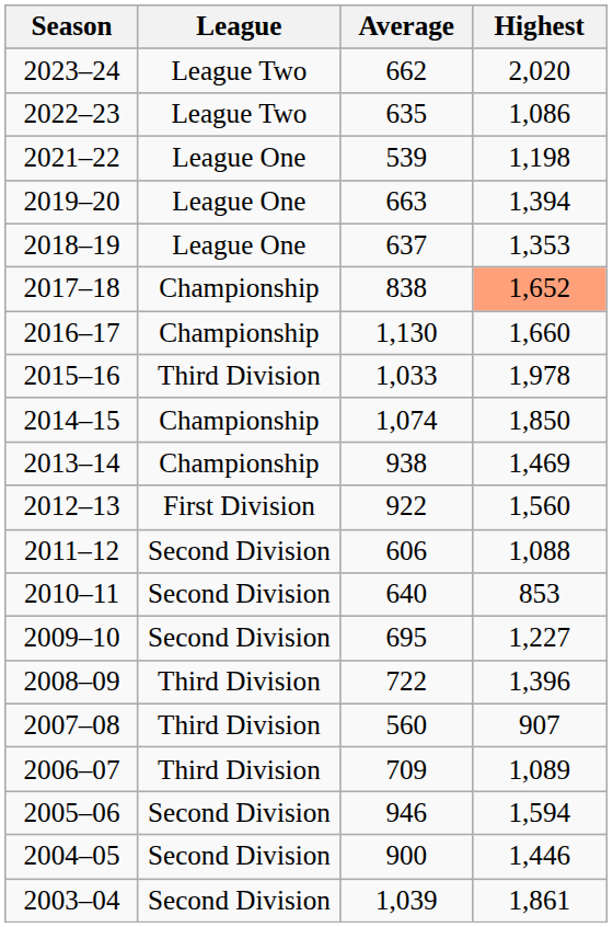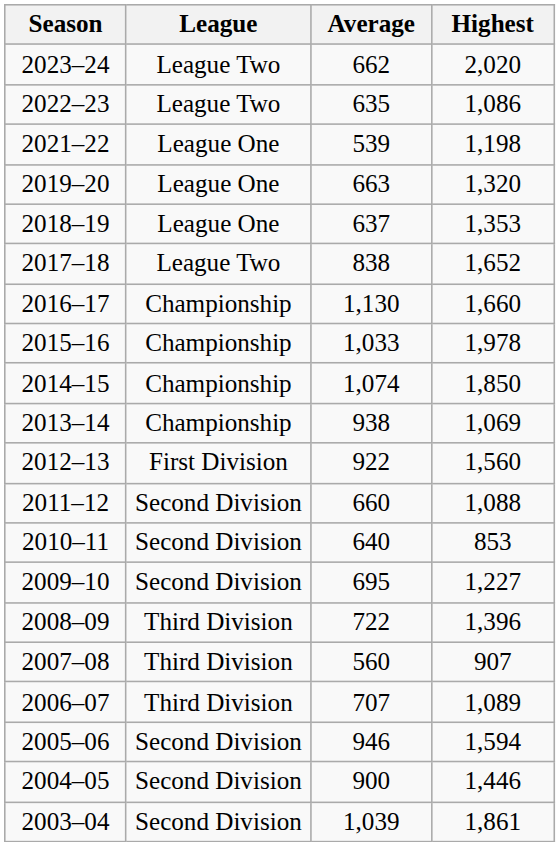2019–20 | Highest: 1,394 -> 1,320
2017–18 | League: Championship -> League Two
2017–18 | Highest: lightsalmon background -> no background
2015–16 | League: Third Division -> Championship
2013–14 | Highest: 1,469 -> 1,069
2011–12 | Average: 606 -> 660
2006–07 | Average: 709 -> 707
